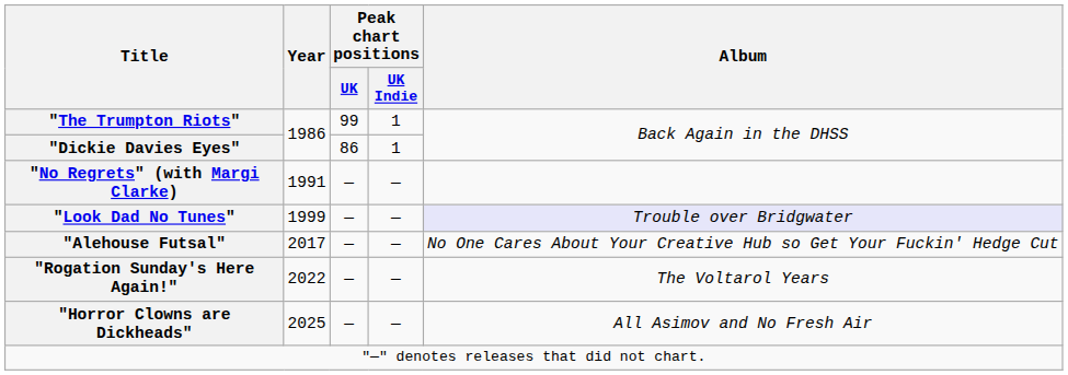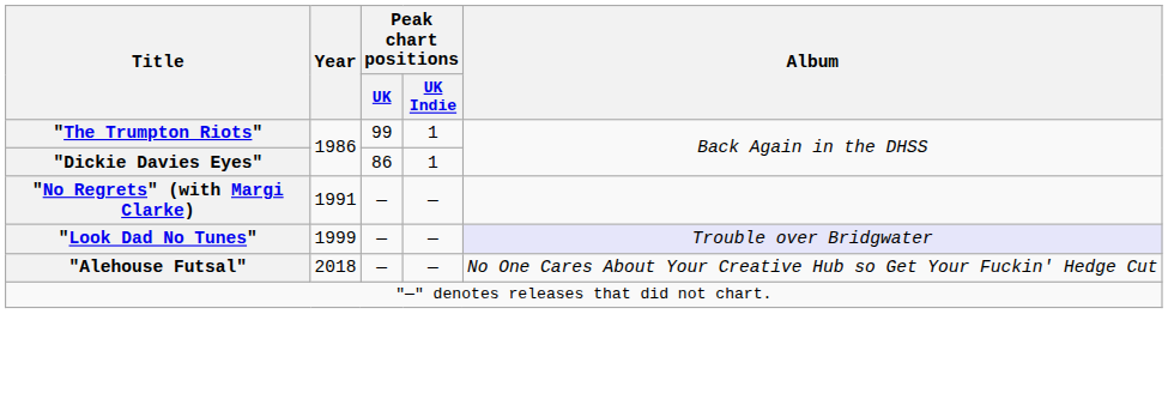"Alehouse Futsal" | Year: 2017 -> 2018
- row: "Rogation Sunday's Here Again!" | 2022 | — | — | The Voltarol Years
- row: "Horror Clowns are Dickheads" | 2025 | — | — | All Asimov and No Fresh Air
